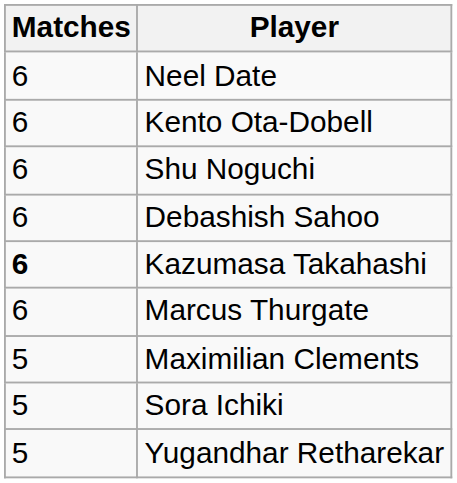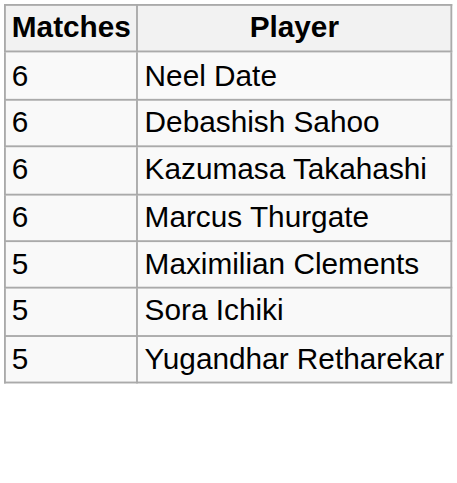- row: 6 | Kento Ota-Dobell
- row: 6 | Shu Noguchi
Kazumasa Takahashi | Matches: bold -> normal
